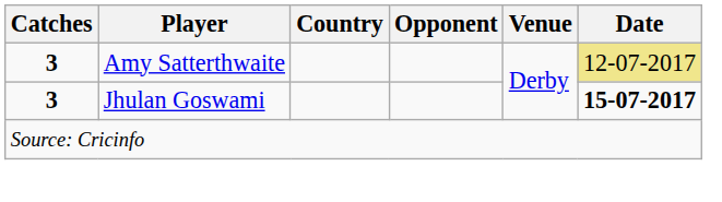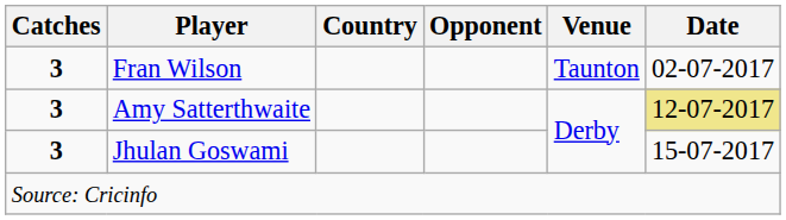+ row: 3 | Fran Wilson | Taunton | 02-07-2017
Jhulan Goswami | Date: bold -> normal
